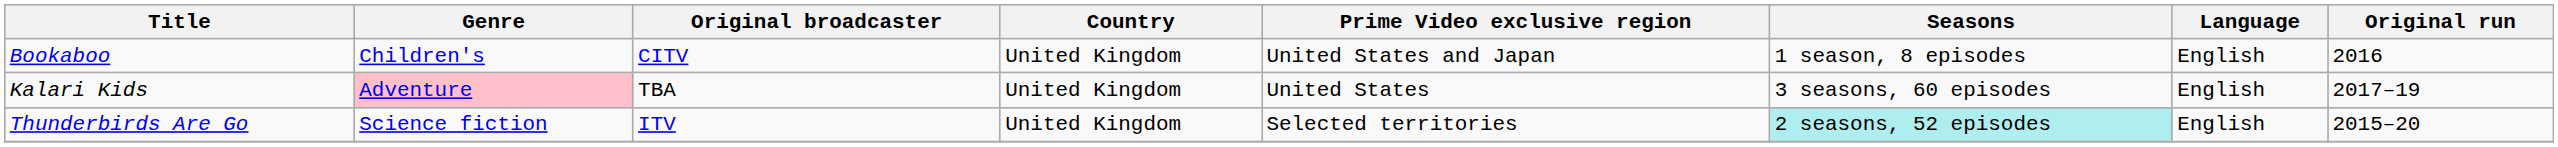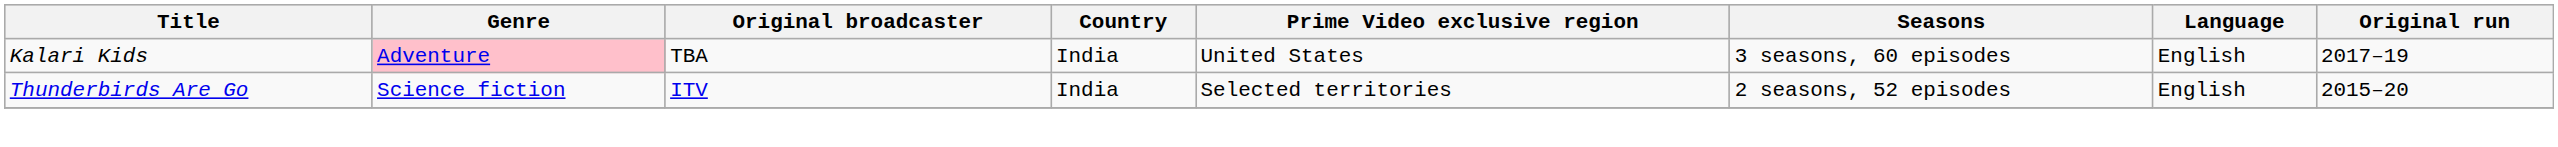- row: Bookaboo | Children's | CITV | United Kingdom | United States and Japan | 1 season, 8 episodes | English | 2016
Kalari Kids | Country: United Kingdom -> India
Thunderbirds Are Go | Country: United Kingdom -> India
Thunderbirds Are Go | Seasons: paleturquoise background -> no background
